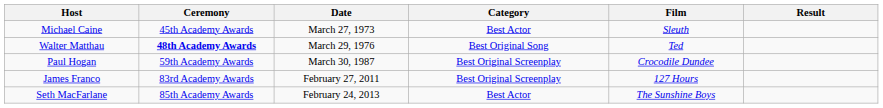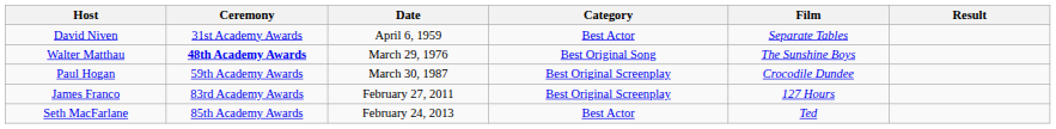+ row: David Niven | 31st Academy Awards | April 6, 1959 | Best Actor | Separate Tables
- row: Michael Caine | 45th Academy Awards | March 27, 1973 | Best Actor | Sleuth
Walter Matthau | Film: Ted -> The Sunshine Boys
Seth MacFarlane | Film: The Sunshine Boys -> Ted
